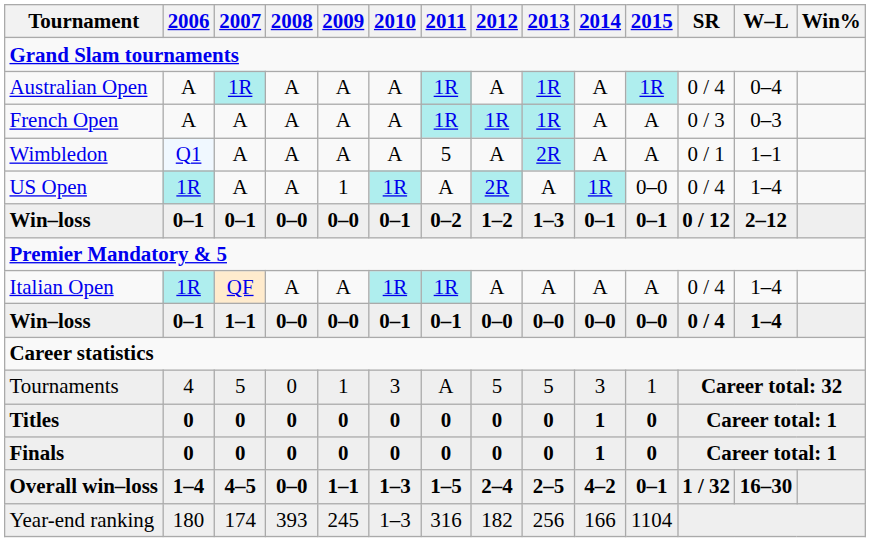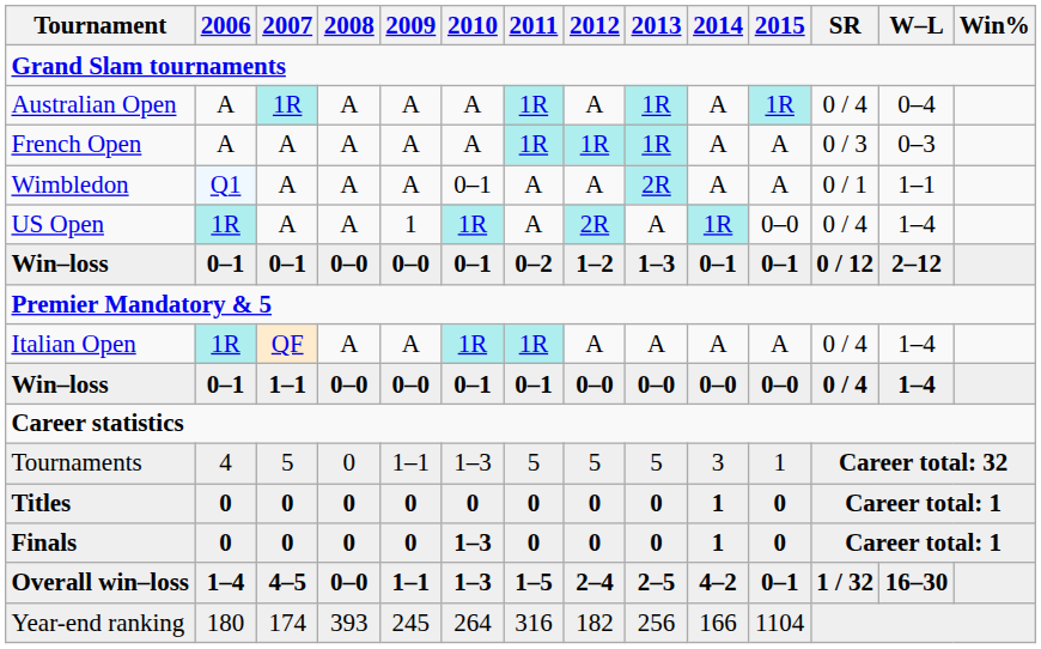Wimbledon | 2010: A -> 0–1
Wimbledon | 2011: 5 -> A
Tournaments | 2009: 1 -> 1–1
Tournaments | 2010: 3 -> 1–3
Tournaments | 2011: A -> 5
Finals | 2010: 0 -> 1–3
Year-end ranking | 2010: 1–3 -> 264
